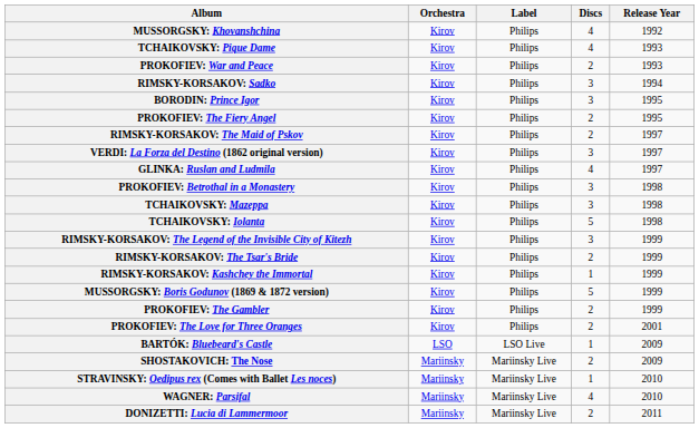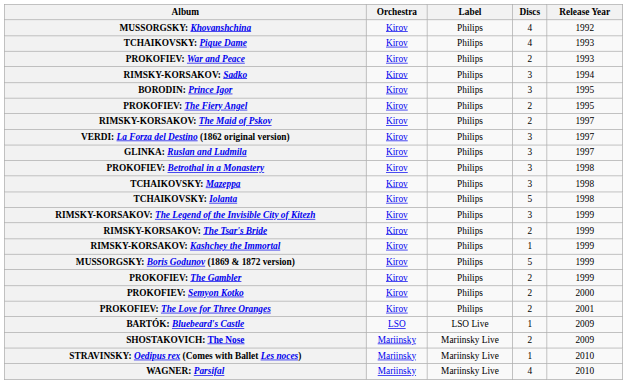GLINKA: Ruslan and Ludmila | Discs: 4 -> 3
+ row: PROKOFIEV: Semyon Kotko | Kirov | Philips | 2 | 2000
- row: DONIZETTI: Lucia di Lammermoor | Mariinsky | Mariinsky Live | 2 | 2011
